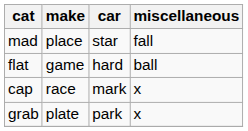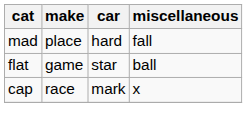mad | car: star -> hard
flat | car: hard -> star
- row: grab | plate | park | x
